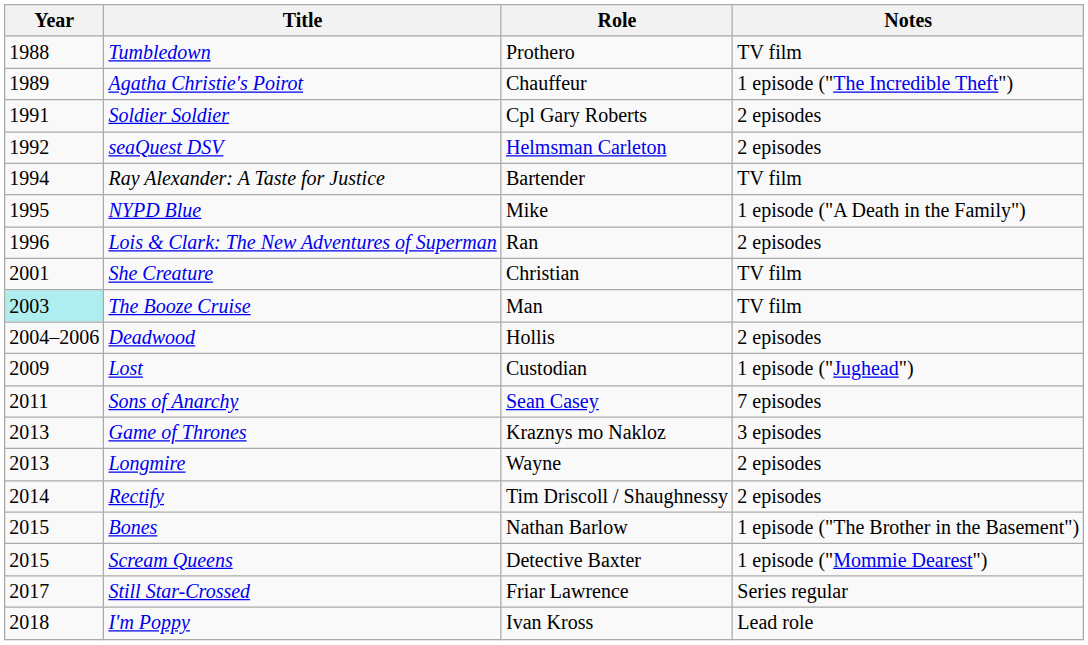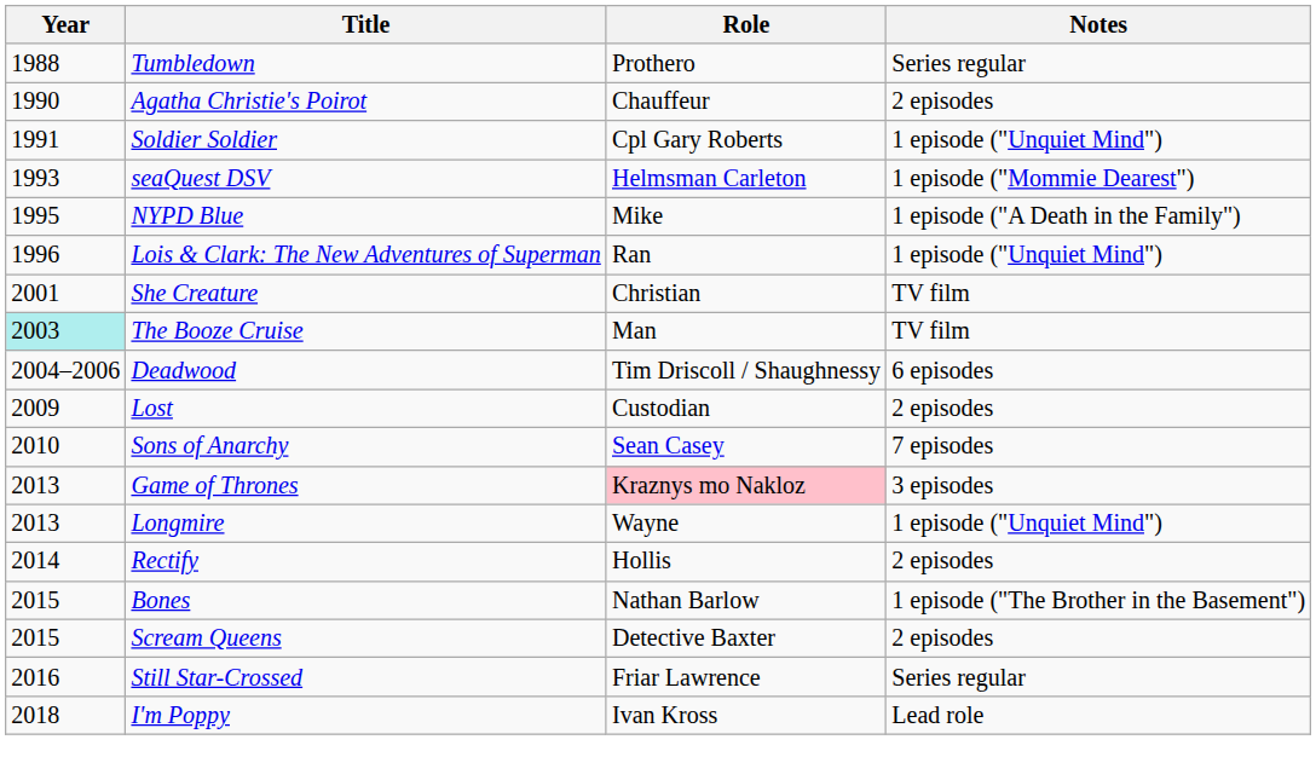Tumbledown | Notes: TV film -> Series regular
Agatha Christie's Poirot | Year: 1989 -> 1990
Agatha Christie's Poirot | Notes: 1 episode ("The Incredible Theft") -> 2 episodes
Soldier Soldier | Notes: 2 episodes -> 1 episode ("Unquiet Mind")
seaQuest DSV | Year: 1992 -> 1993
seaQuest DSV | Notes: 2 episodes -> 1 episode ("Mommie Dearest")
- row: 1994 | Ray Alexander: A Taste for Justice | Bartender | TV film
Lois & Clark: The New Adventures of Superman | Notes: 2 episodes -> 1 episode ("Unquiet Mind")
Deadwood | Role: Hollis -> Tim Driscoll / Shaughnessy
Deadwood | Notes: 2 episodes -> 6 episodes
Lost | Notes: 1 episode ("Jughead") -> 2 episodes
Sons of Anarchy | Year: 2011 -> 2010
Game of Thrones | Role: no background -> pink background
Longmire | Notes: 2 episodes -> 1 episode ("Unquiet Mind")
Rectify | Role: Tim Driscoll / Shaughnessy -> Hollis
Scream Queens | Notes: 1 episode ("Mommie Dearest") -> 2 episodes
Still Star-Crossed | Year: 2017 -> 2016
